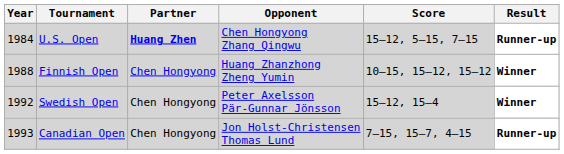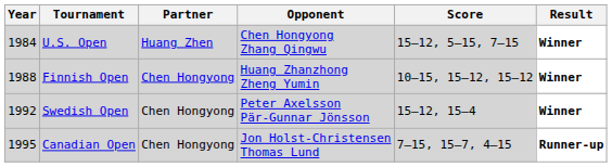U.S. Open | Partner: bold -> normal
U.S. Open | Result: Runner-up -> Winner
Canadian Open | Year: 1993 -> 1995
